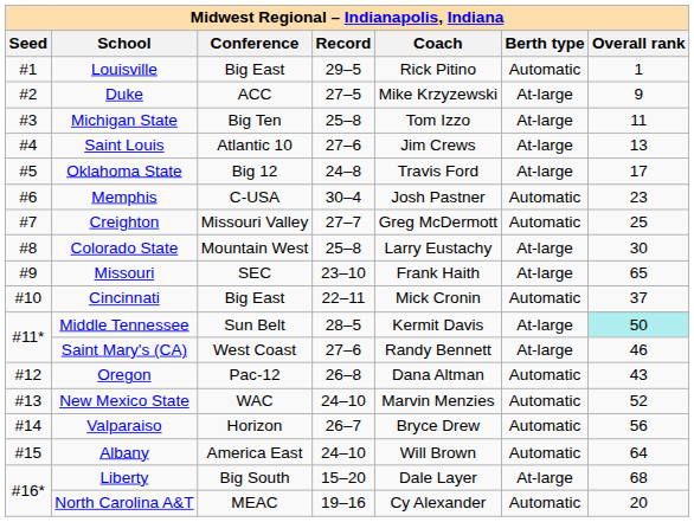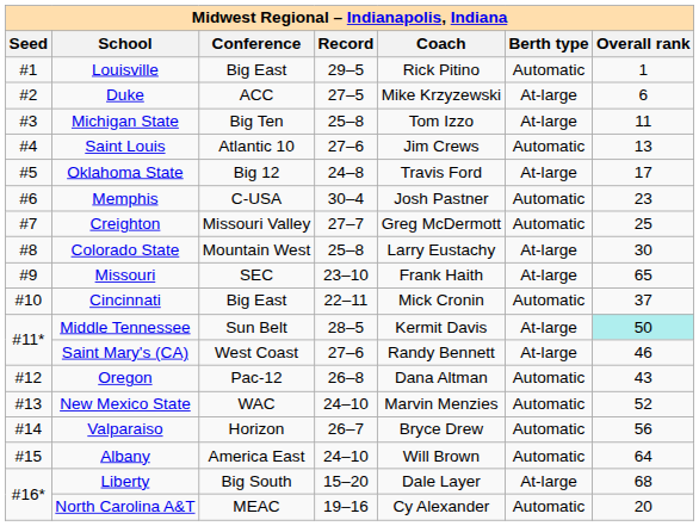Duke | Overall rank: 9 -> 6
Saint Louis | Berth type: At-large -> Automatic
